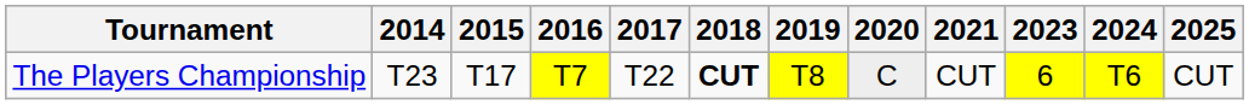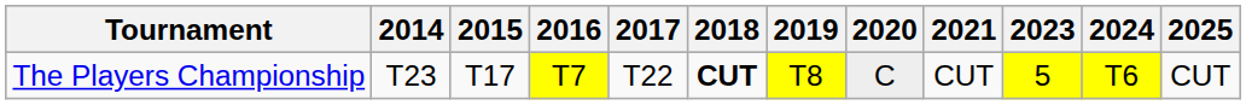The Players Championship | 2023: 6 -> 5
